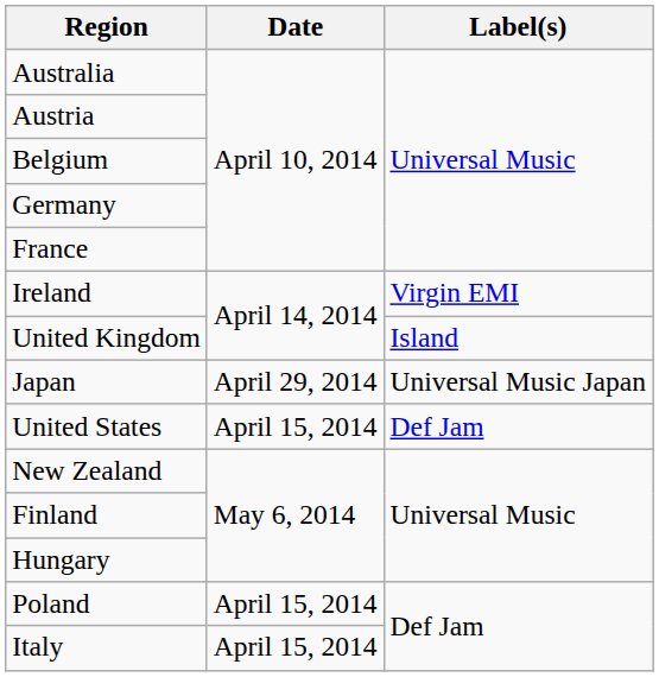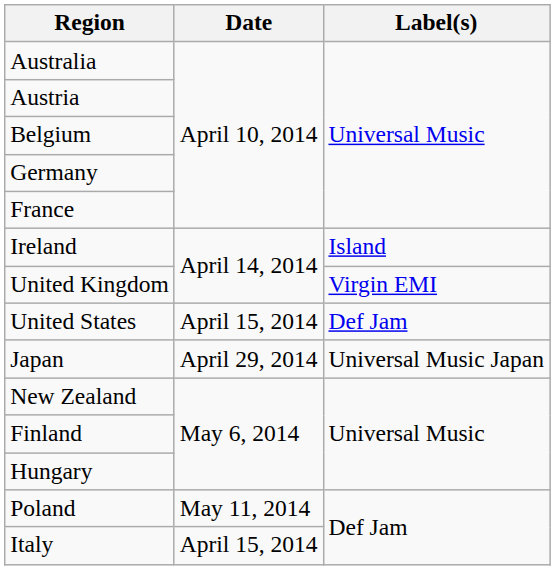Ireland | Label(s): Virgin EMI -> Island
United Kingdom | Label(s): Island -> Virgin EMI
rows swapped: United States <-> Japan
Poland | Date: April 15, 2014 -> May 11, 2014
